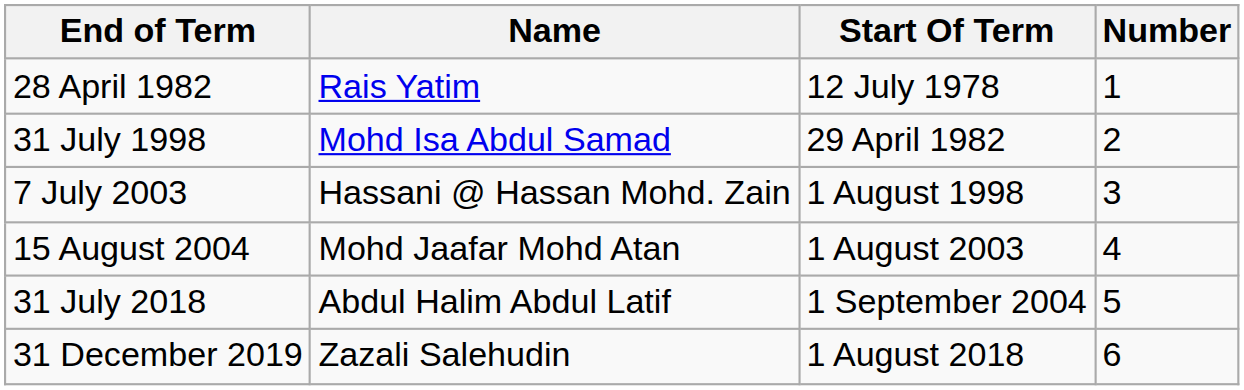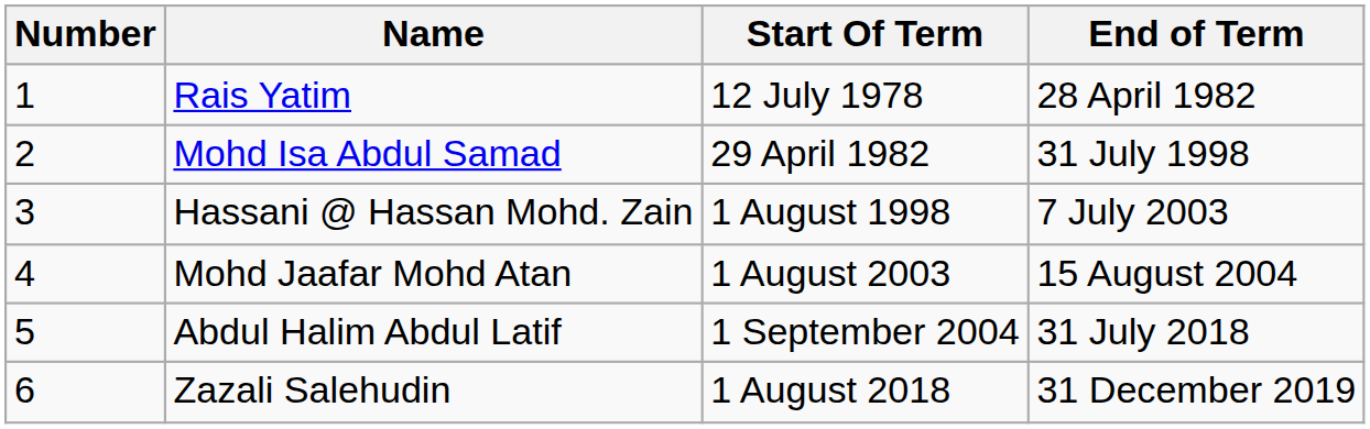columns swapped: Number <-> End of Term
